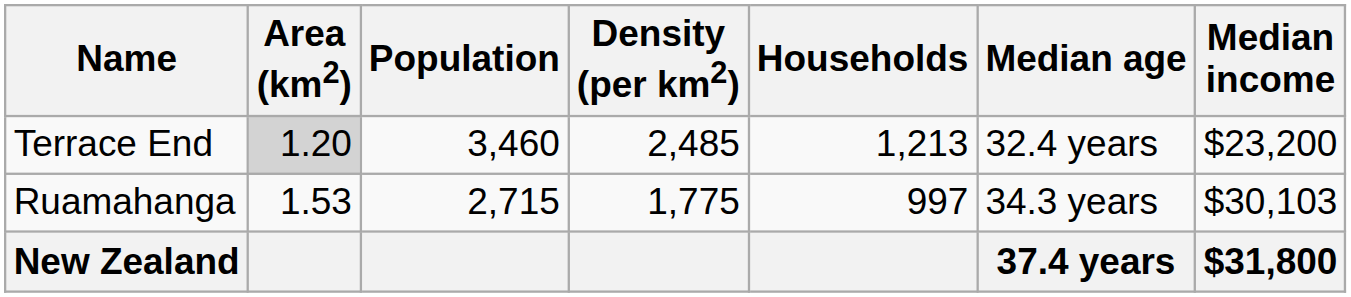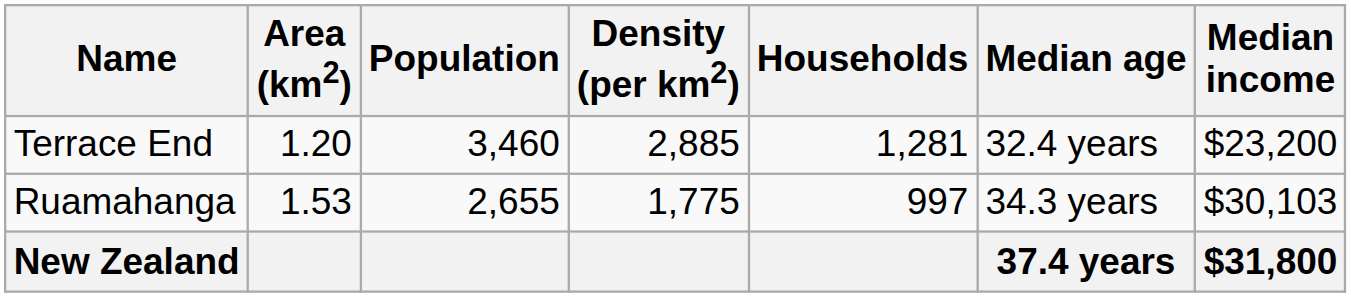Terrace End | Area (km2): lightgrey background -> no background
Terrace End | Density (per km2): 2,485 -> 2,885
Terrace End | Households: 1,213 -> 1,281
Ruamahanga | Population: 2,715 -> 2,655
